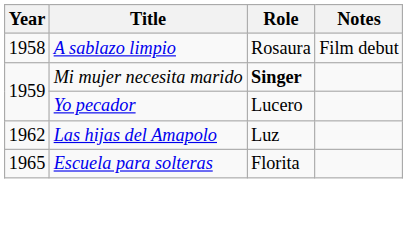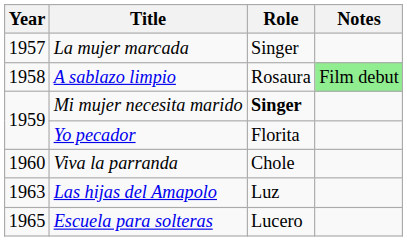+ row: 1957 | La mujer marcada | Singer
A sablazo limpio | Notes: no background -> lightgreen background
Yo pecador | Role: Lucero -> Florita
+ row: 1960 | Viva la parranda | Chole
Las hijas del Amapolo | Year: 1962 -> 1963
Escuela para solteras | Role: Florita -> Lucero
